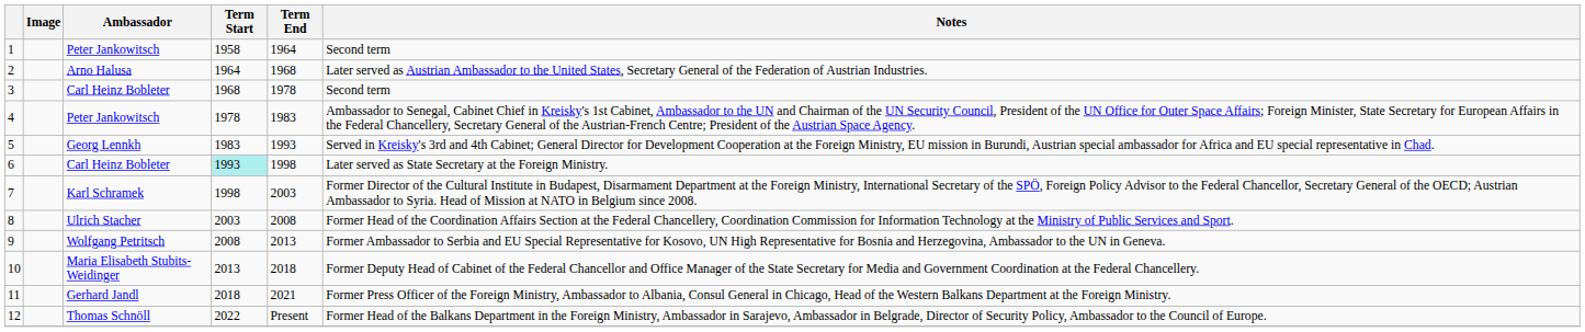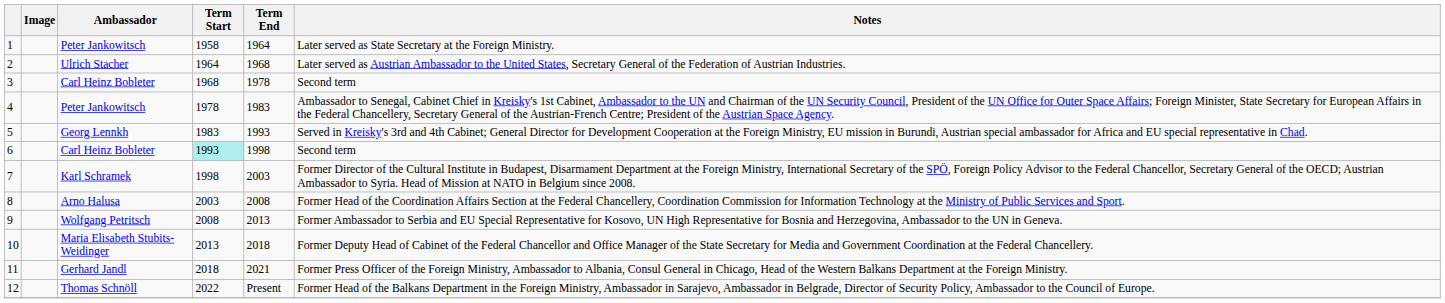1 | Notes: Second term -> Later served as State Secretary at the Foreign Ministry.
2 | Ambassador: Arno Halusa -> Ulrich Stacher
6 | Notes: Later served as State Secretary at the Foreign Ministry. -> Second term
8 | Ambassador: Ulrich Stacher -> Arno Halusa
